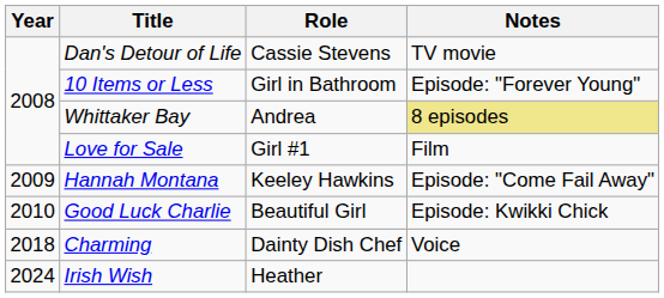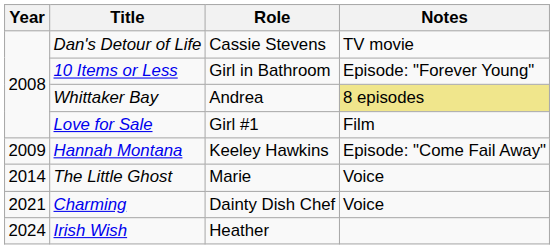- row: 2010 | Good Luck Charlie | Beautiful Girl | Episode: Kwikki Chick
+ row: 2014 | The Little Ghost | Marie | Voice
Charming | Year: 2018 -> 2021
